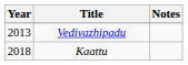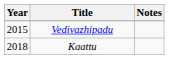Vedivazhipadu | Year: 2013 -> 2015
